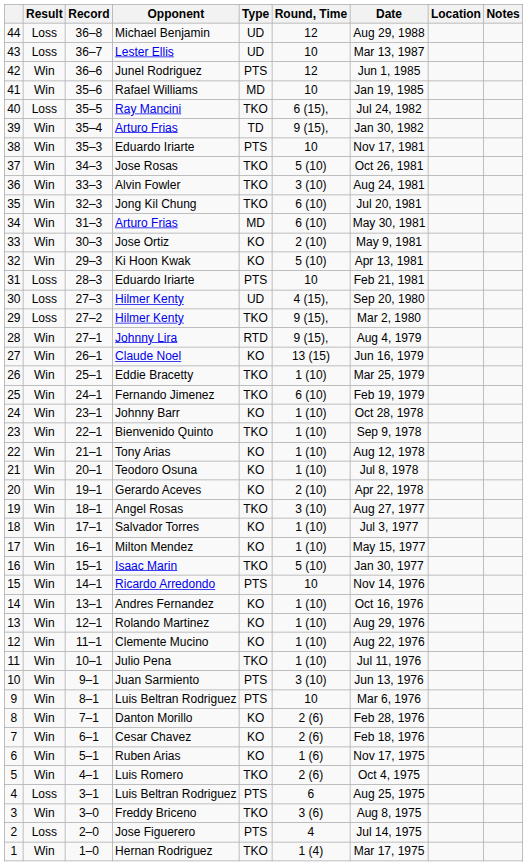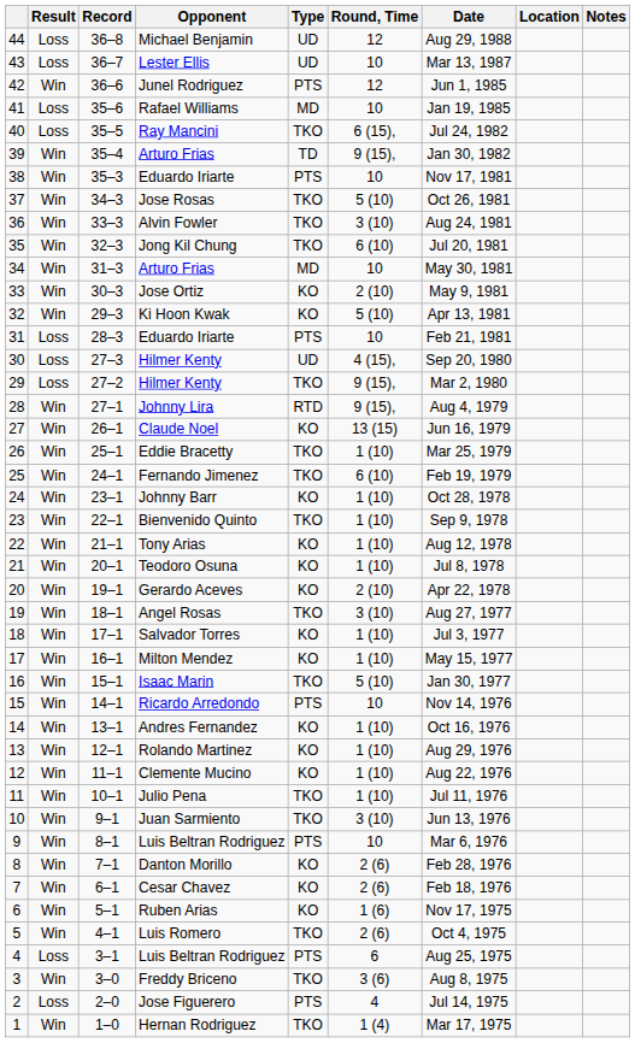Rafael Williams | Result: Win -> Loss
34 / Arturo Frias | Round, Time: 6 (10) -> 10
Juan Sarmiento | Type: PTS -> TKO
